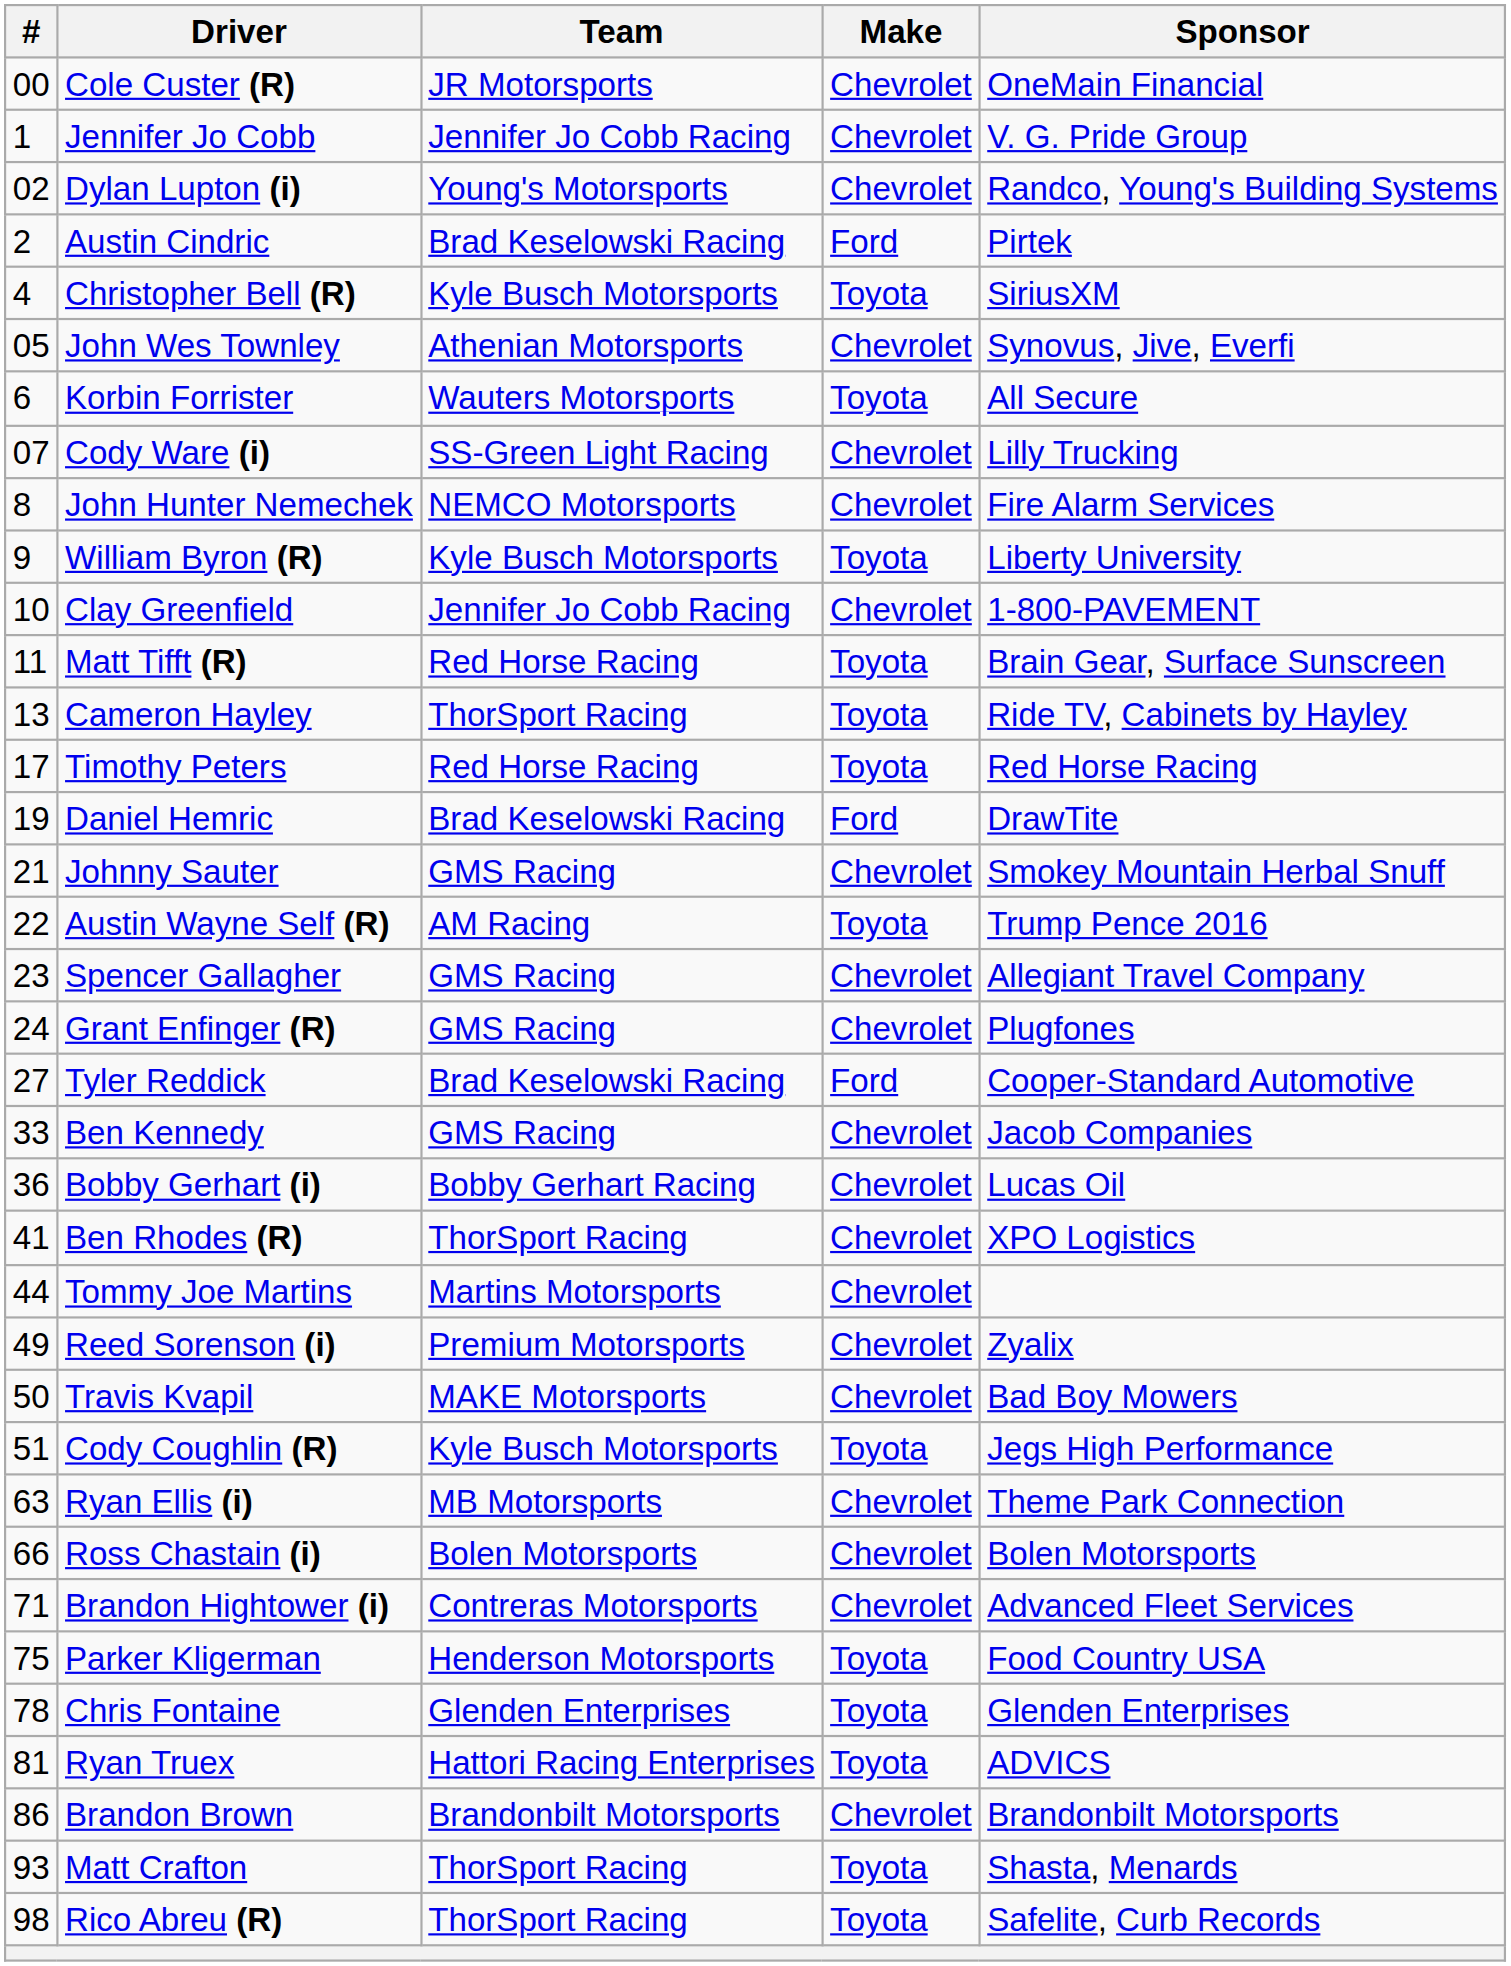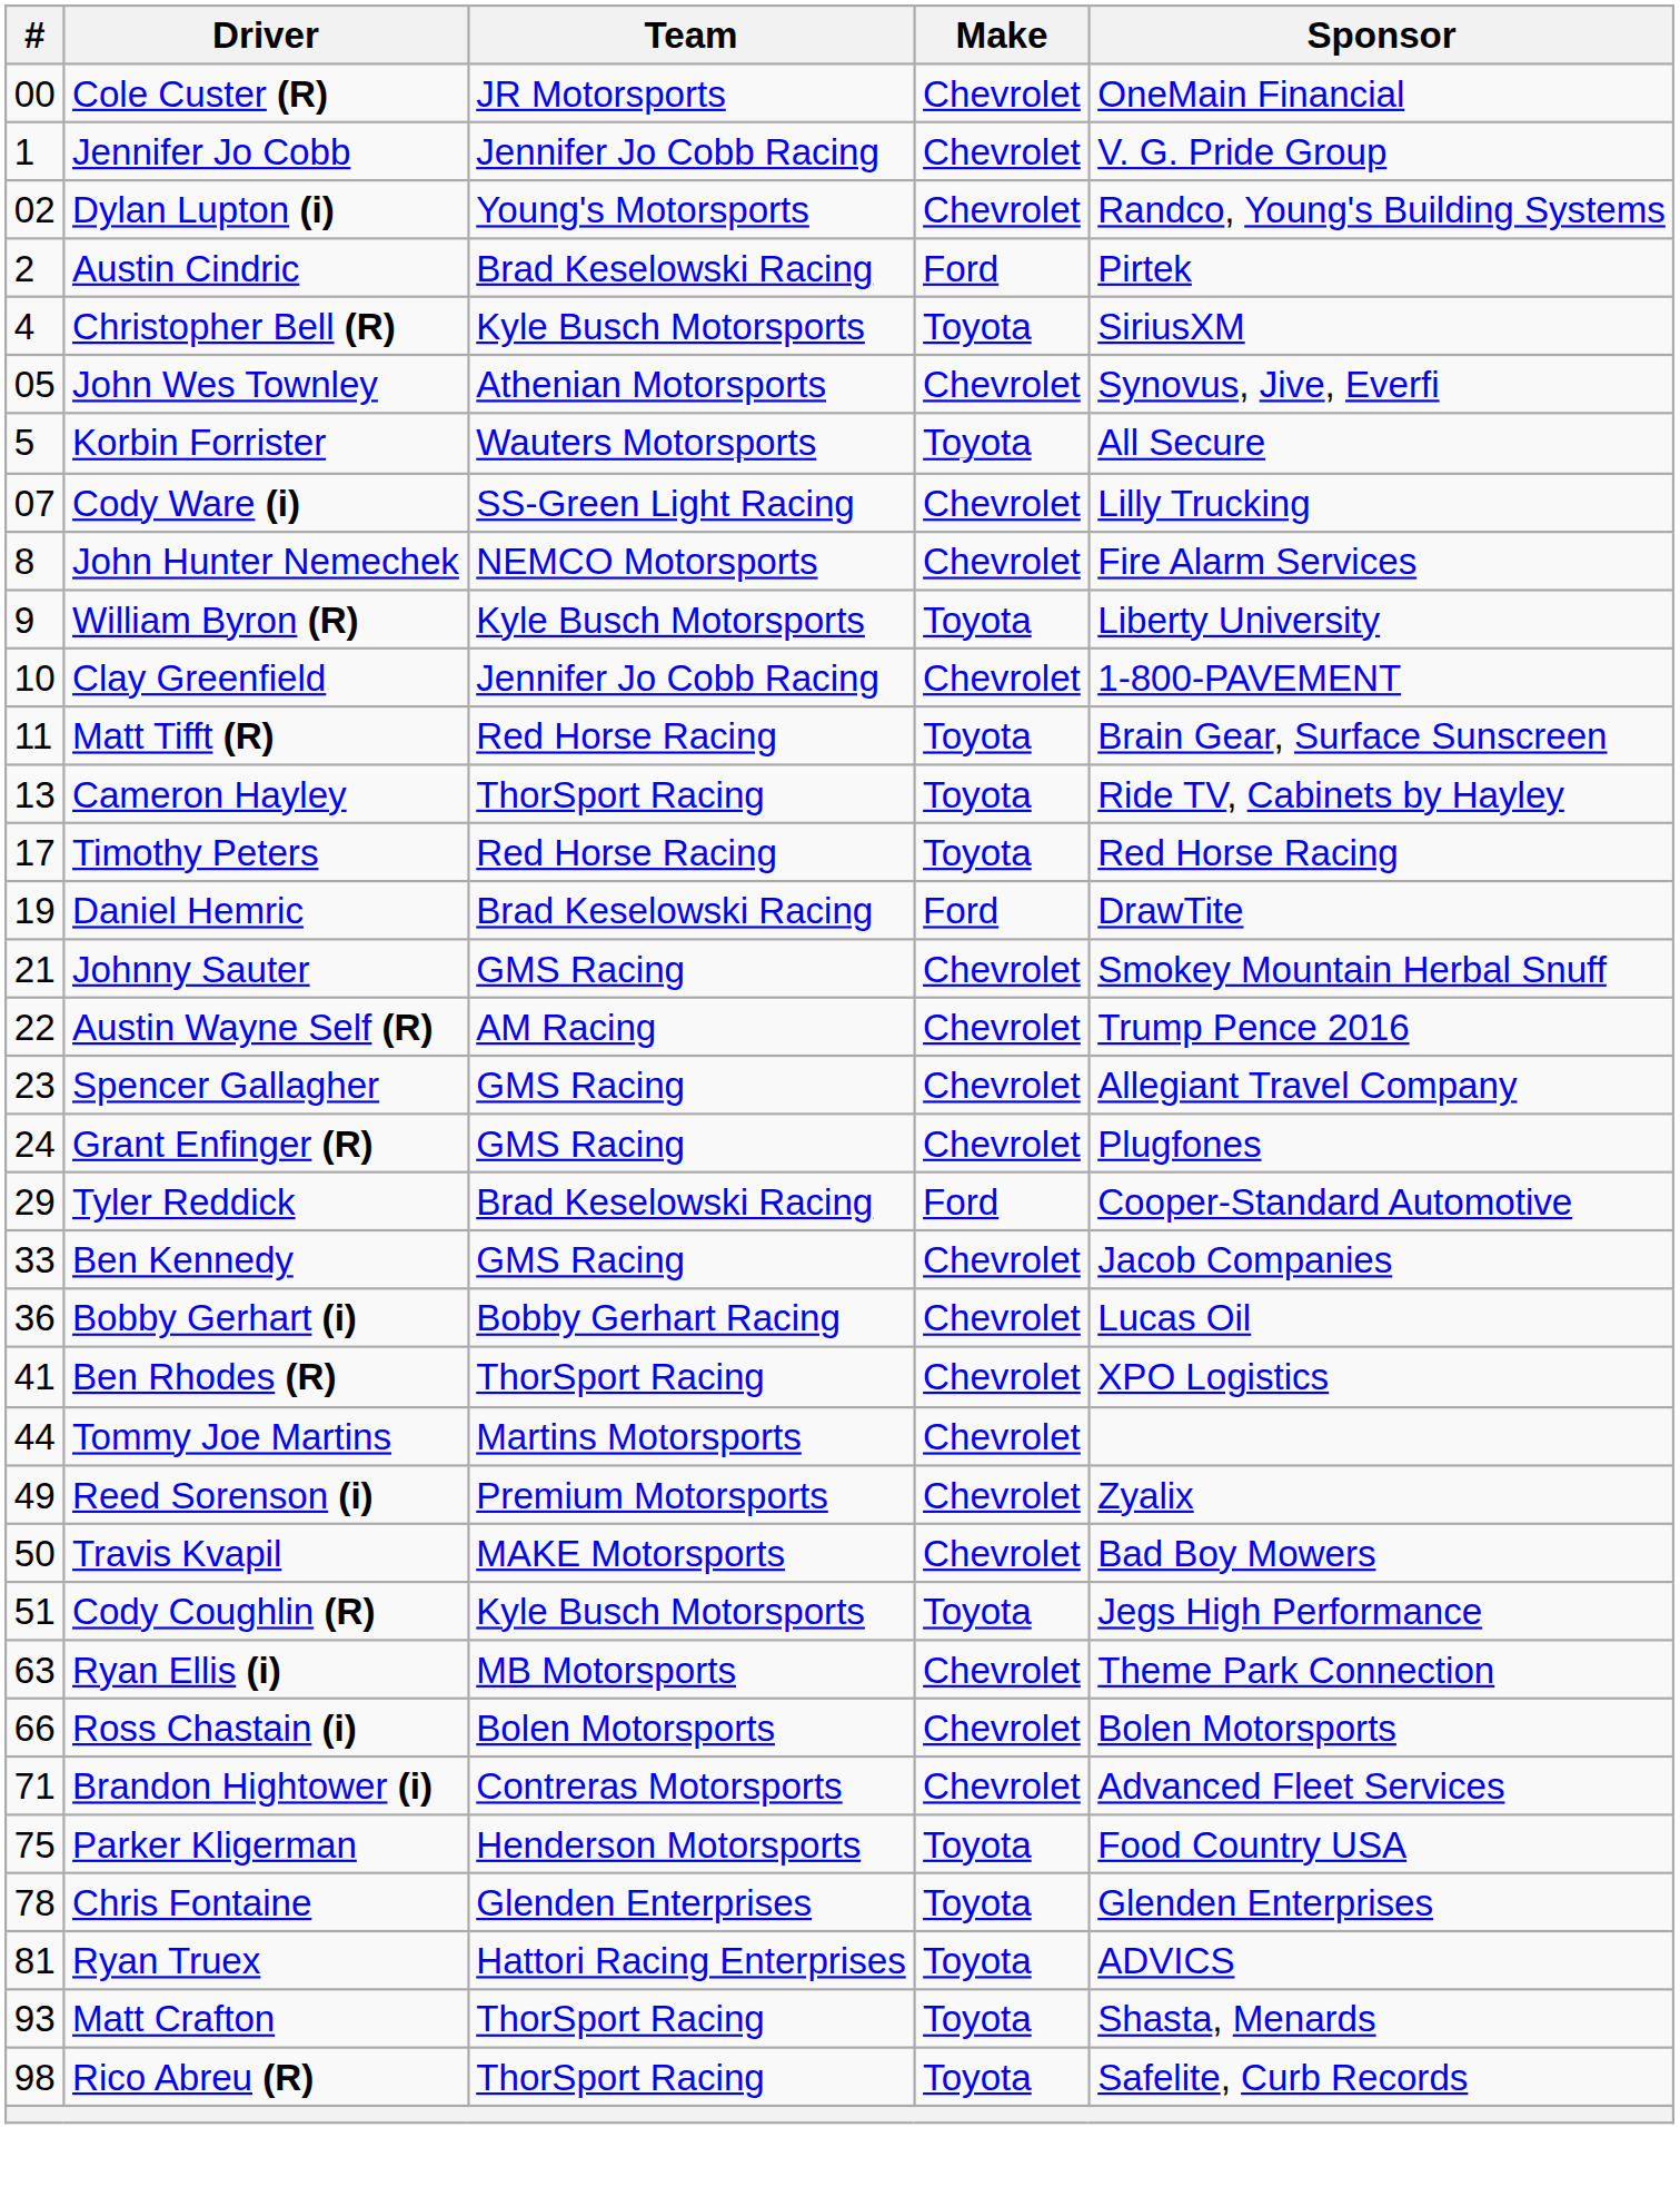Korbin Forrister | #: 6 -> 5
Austin Wayne Self (R) | Make: Toyota -> Chevrolet
Tyler Reddick | #: 27 -> 29
- row: 86 | Brandon Brown | Brandonbilt Motorsports | Chevrolet | Brandonbilt Motorsports
